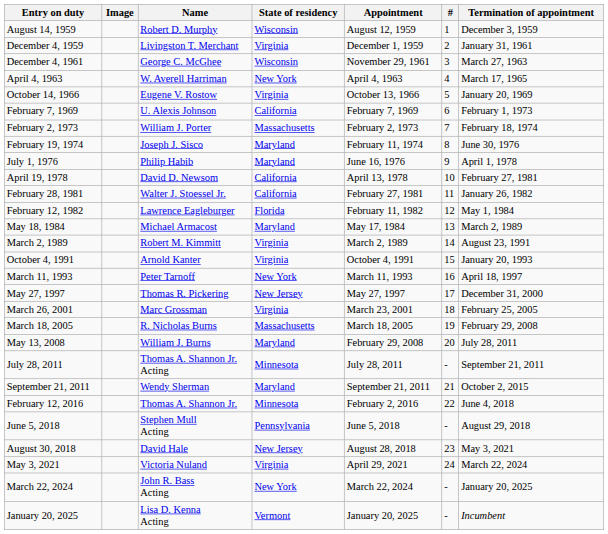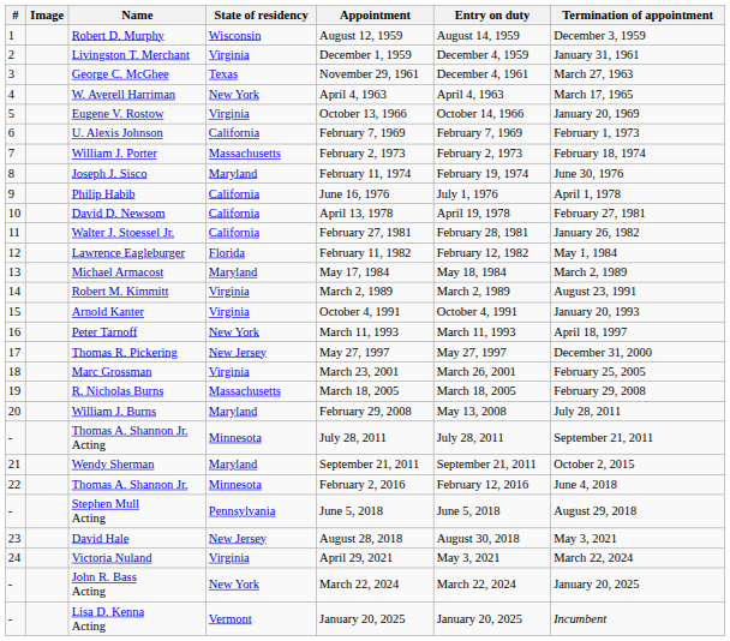columns swapped: # <-> Entry on duty
George C. McGhee | State of residency: Wisconsin -> Texas
Philip Habib | State of residency: Maryland -> California
